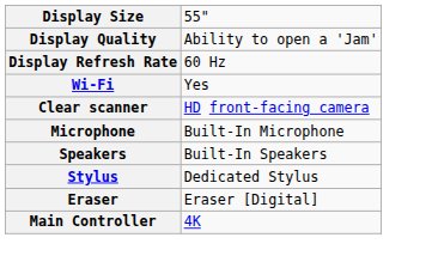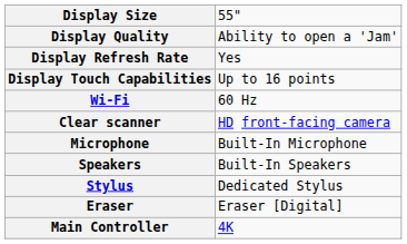Display Refresh Rate | column 2: 60 Hz -> Yes
+ row: Display Touch Capabilities | Up to 16 points
Wi-Fi | column 2: Yes -> 60 Hz
